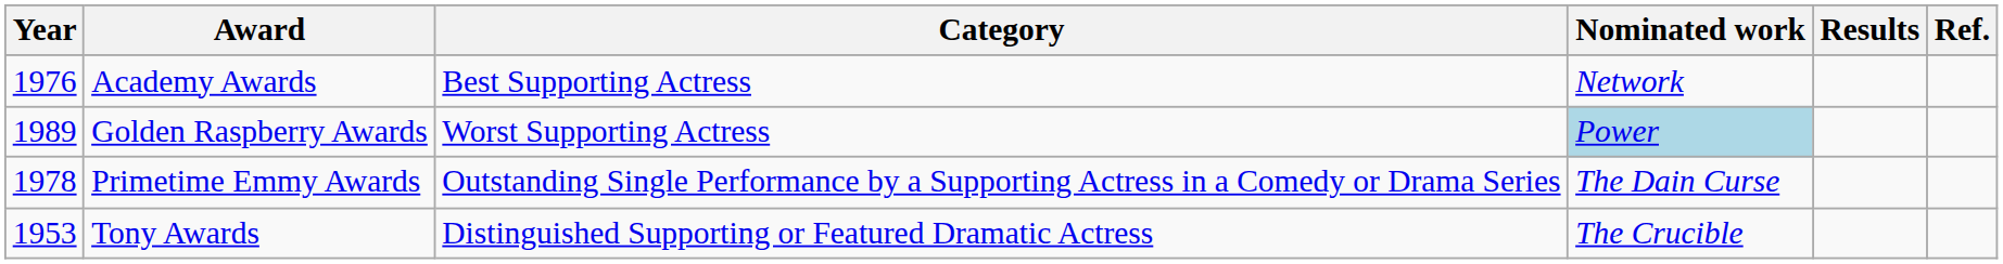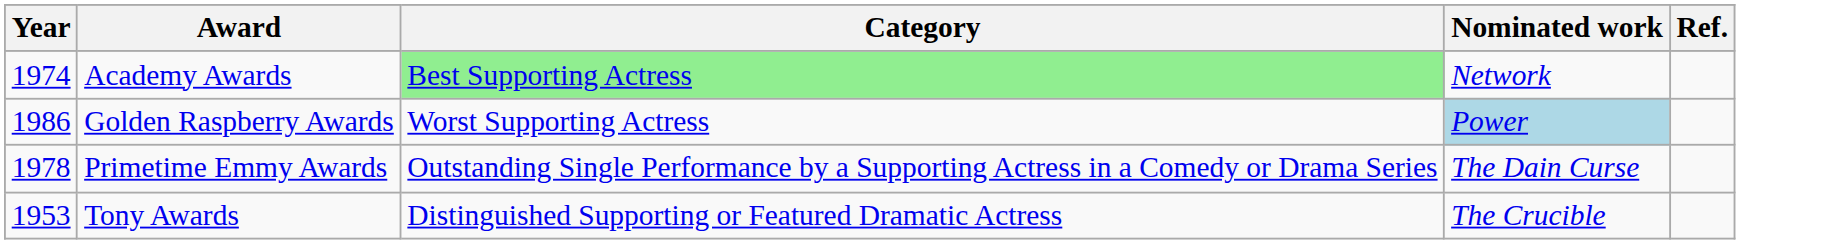- column: Results
Academy Awards | Year: 1976 -> 1974
Academy Awards | Category: no background -> lightgreen background
Golden Raspberry Awards | Year: 1989 -> 1986
